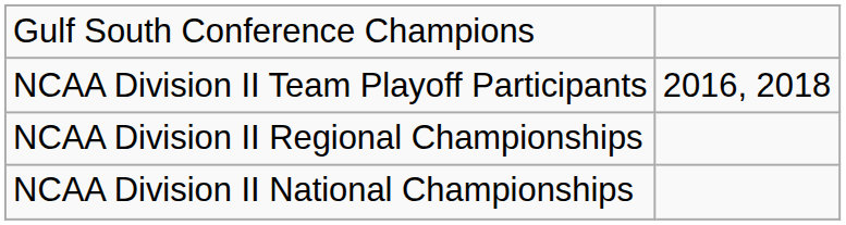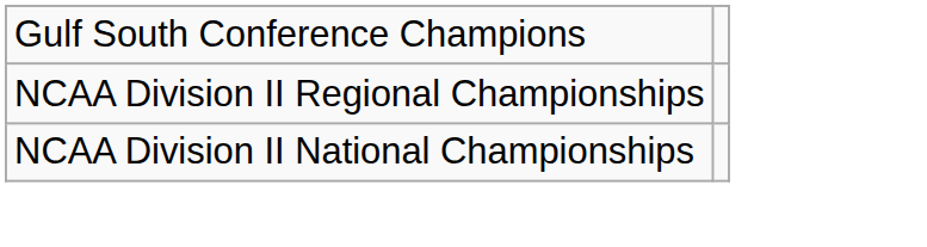- row: NCAA Division II Team Playoff Participants | 2016, 2018
